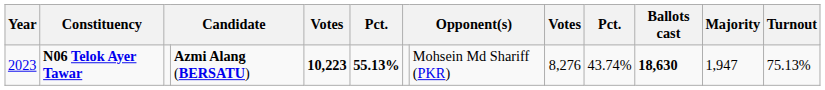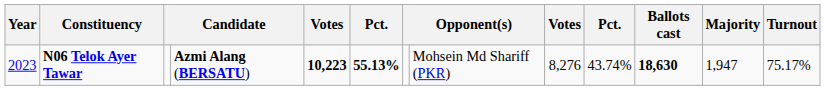N06 Telok Ayer Tawar | Turnout: 75.13% -> 75.17%
